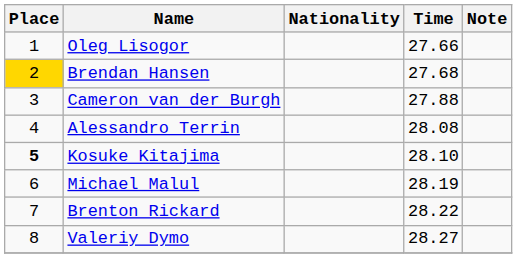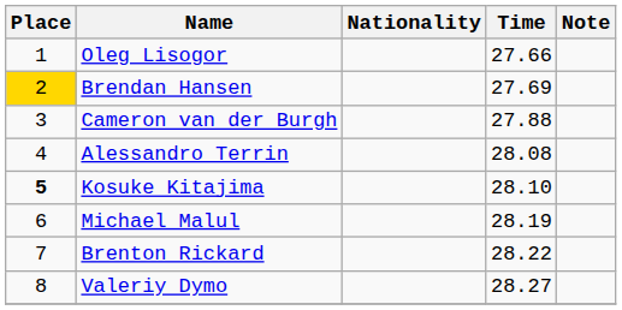Brendan Hansen | Time: 27.68 -> 27.69
